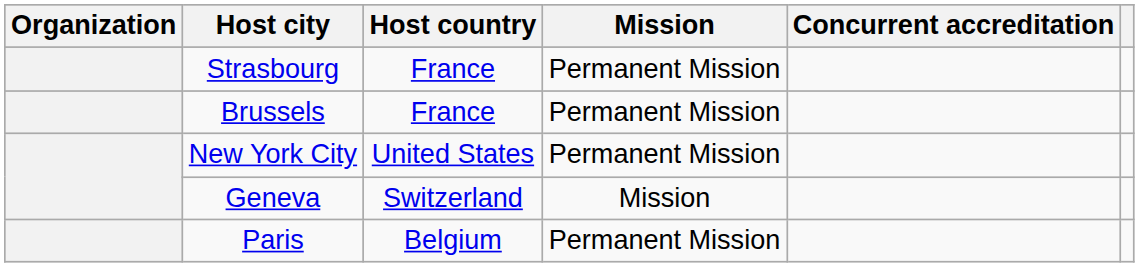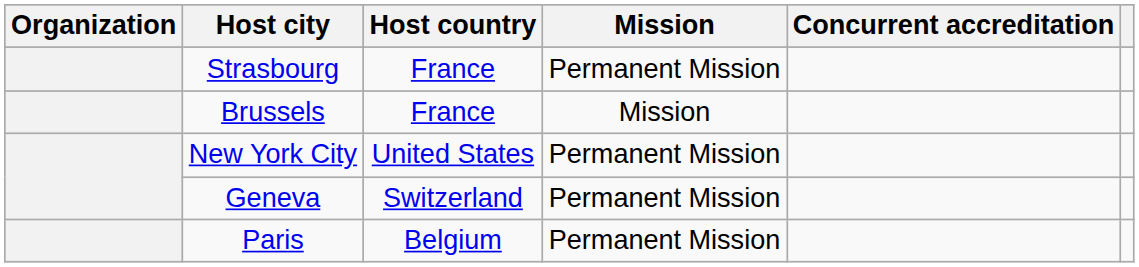Brussels | Mission: Permanent Mission -> Mission
Geneva | Mission: Mission -> Permanent Mission
